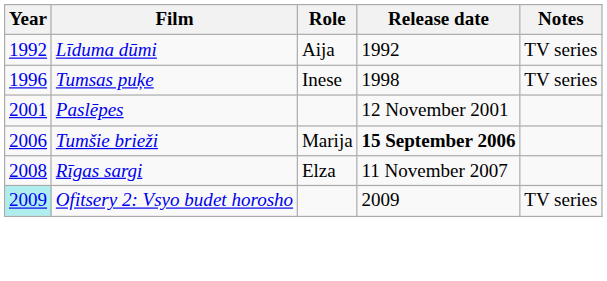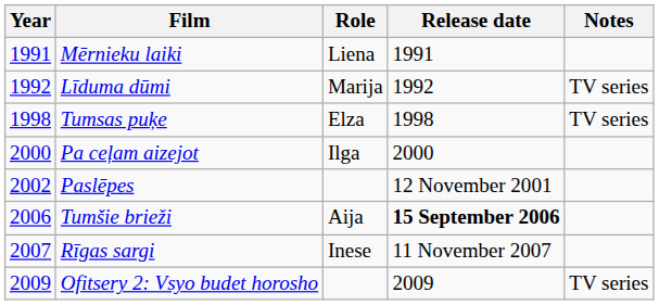+ row: 1991 | Mērnieku laiki | Liena | 1991
Līduma dūmi | Role: Aija -> Marija
Tumsas puķe | Year: 1996 -> 1998
Tumsas puķe | Role: Inese -> Elza
+ row: 2000 | Pa ceļam aizejot | Ilga | 2000
Paslēpes | Year: 2001 -> 2002
Tumšie brieži | Role: Marija -> Aija
Rīgas sargi | Year: 2008 -> 2007
Rīgas sargi | Role: Elza -> Inese
Ofitsery 2: Vsyo budet horosho | Year: paleturquoise background -> no background
